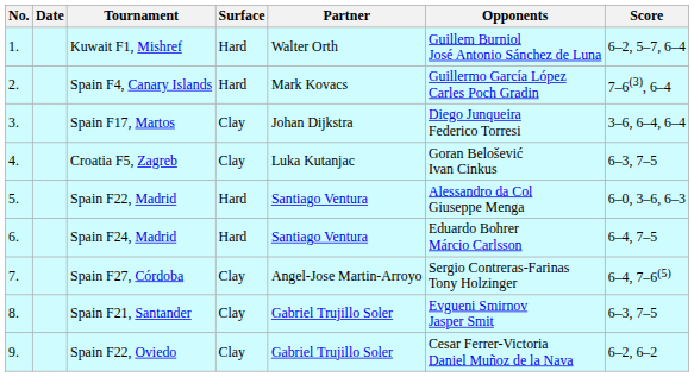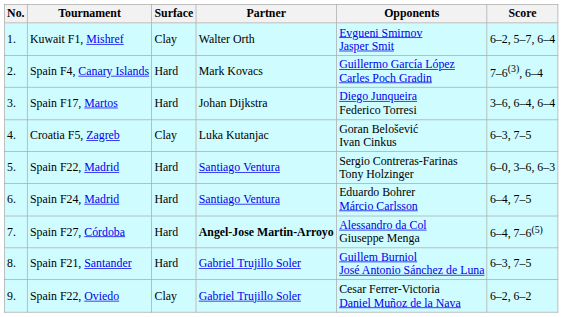- column: Date
Kuwait F1, Mishref | Surface: Hard -> Clay
Kuwait F1, Mishref | Opponents: Guillem Burniol José Antonio Sánchez de Luna -> Evgueni Smirnov Jasper Smit
Spain F17, Martos | Surface: Clay -> Hard
Spain F22, Madrid | Opponents: Alessandro da Col Giuseppe Menga -> Sergio Contreras-Farinas Tony Holzinger
Spain F27, Córdoba | Surface: Clay -> Hard
Spain F27, Córdoba | Partner: normal -> bold
Spain F27, Córdoba | Opponents: Sergio Contreras-Farinas Tony Holzinger -> Alessandro da Col Giuseppe Menga
Spain F21, Santander | Surface: Clay -> Hard
Spain F21, Santander | Opponents: Evgueni Smirnov Jasper Smit -> Guillem Burniol José Antonio Sánchez de Luna
